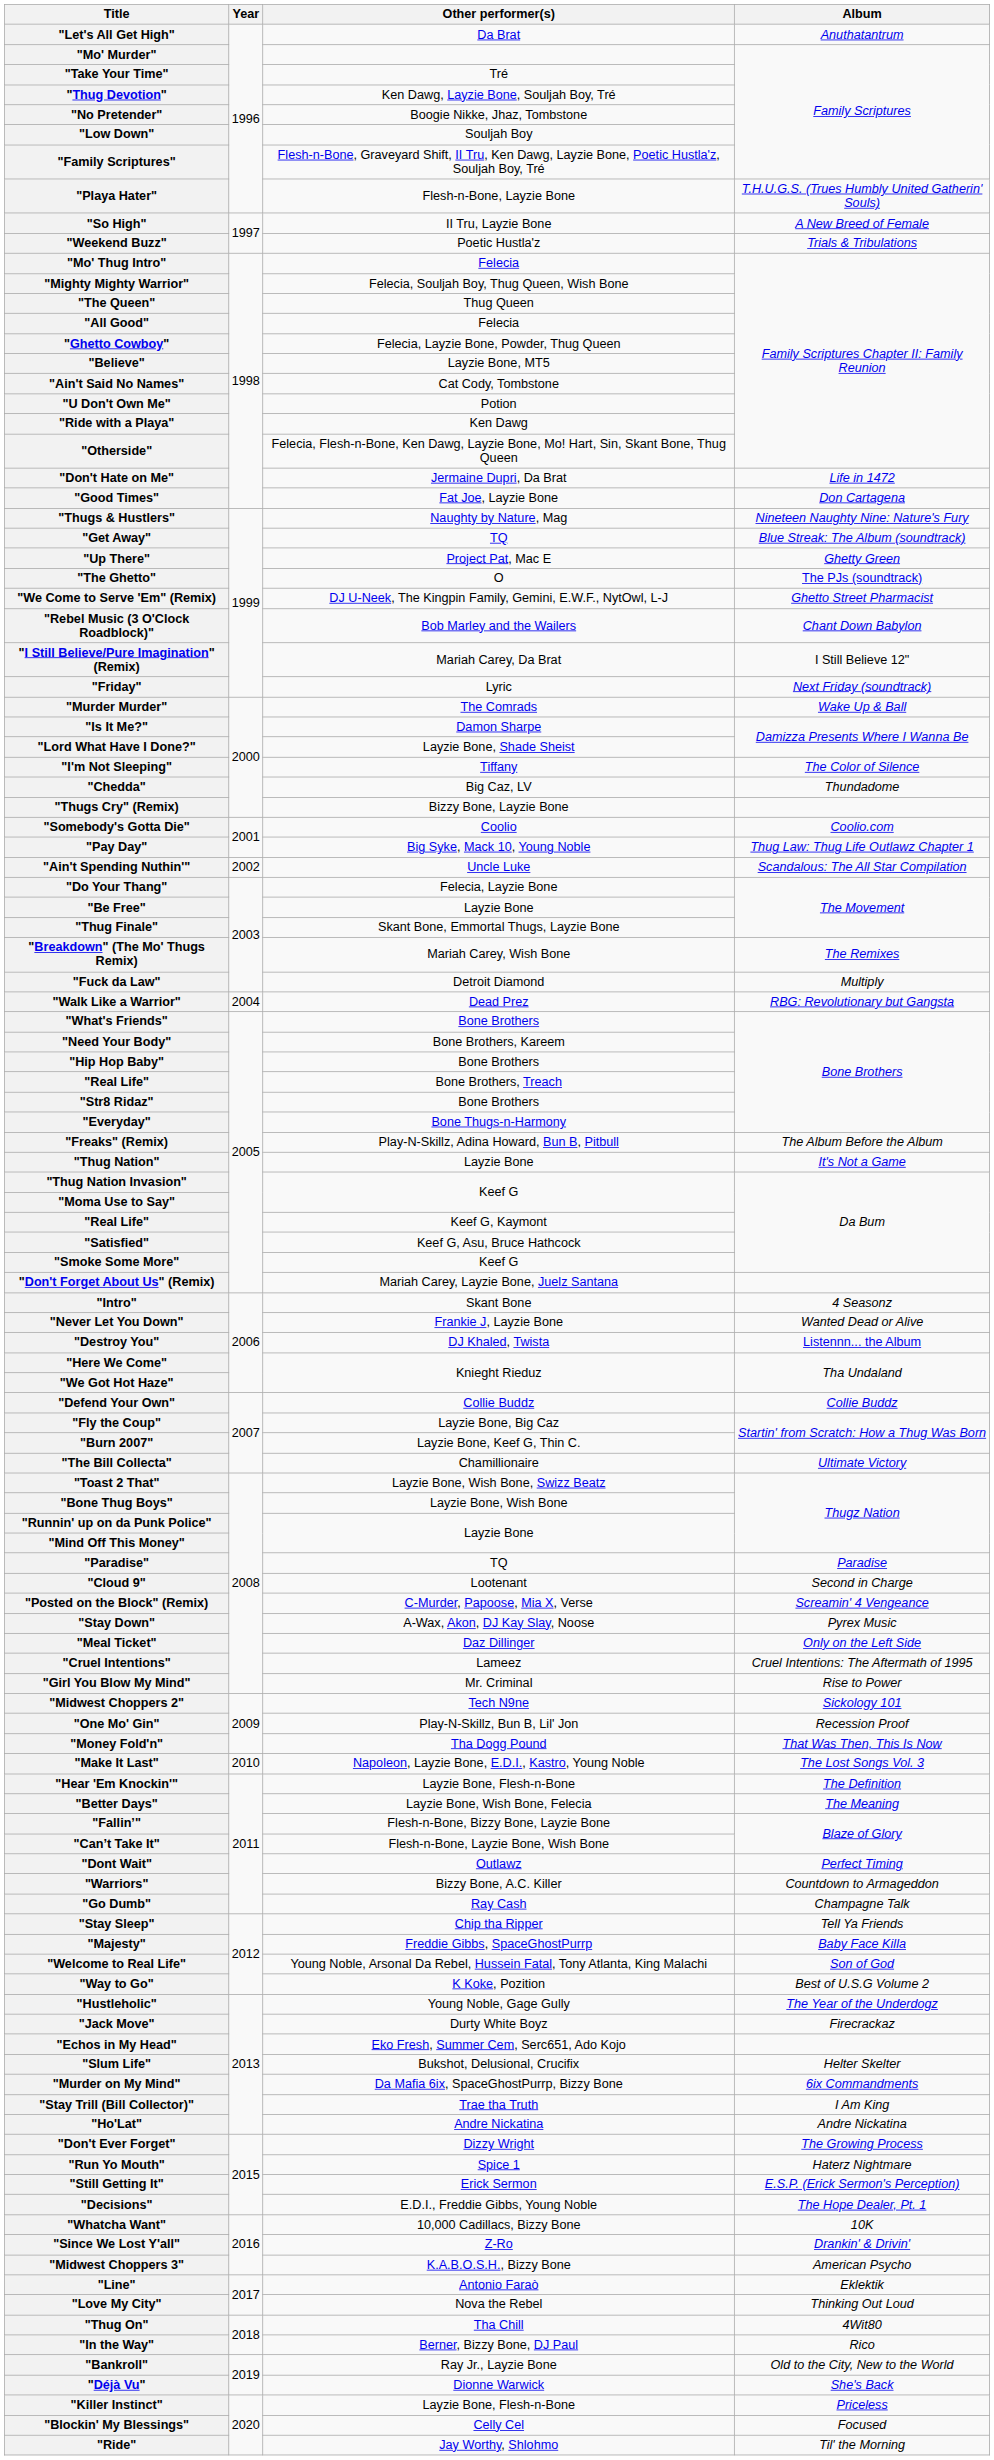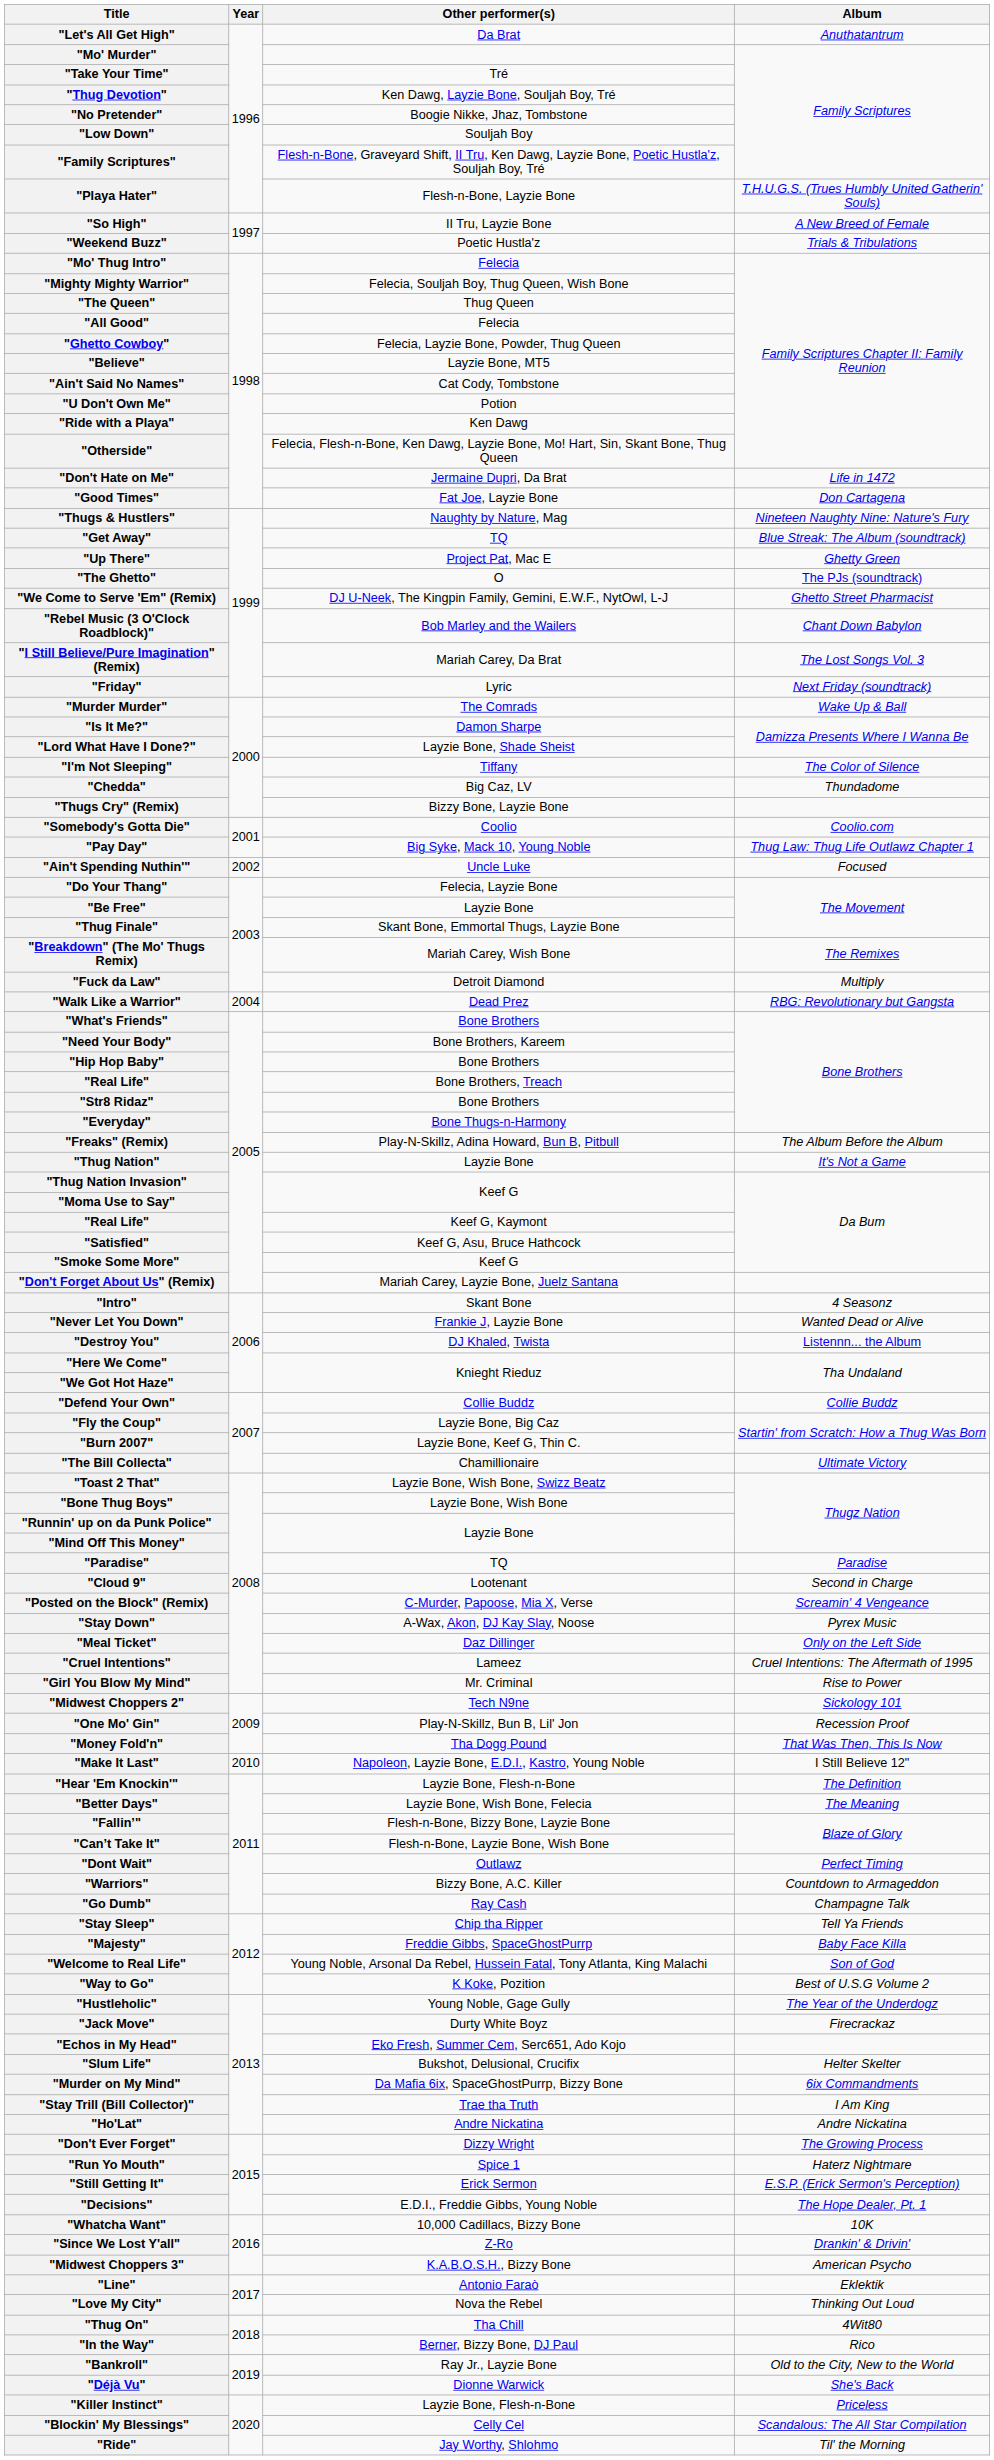"I Still Believe/Pure Imagination" (Remix) | Album: I Still Believe 12" -> The Lost Songs Vol. 3
"Ain't Spending Nuthin'" | Album: Scandalous: The All Star Compilation -> Focused
"Make It Last" | Album: The Lost Songs Vol. 3 -> I Still Believe 12"
"Blockin' My Blessings" | Album: Focused -> Scandalous: The All Star Compilation
